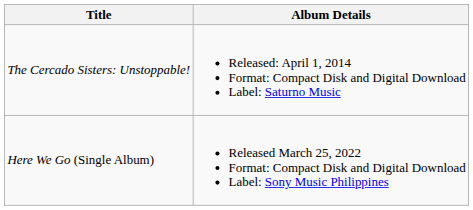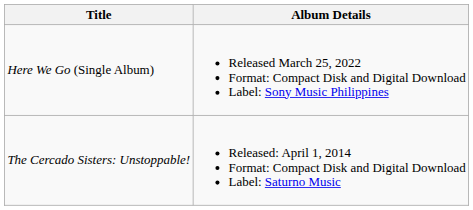rows swapped: The Cercado Sisters: Unstoppable! <-> Here We Go (Single Album)
